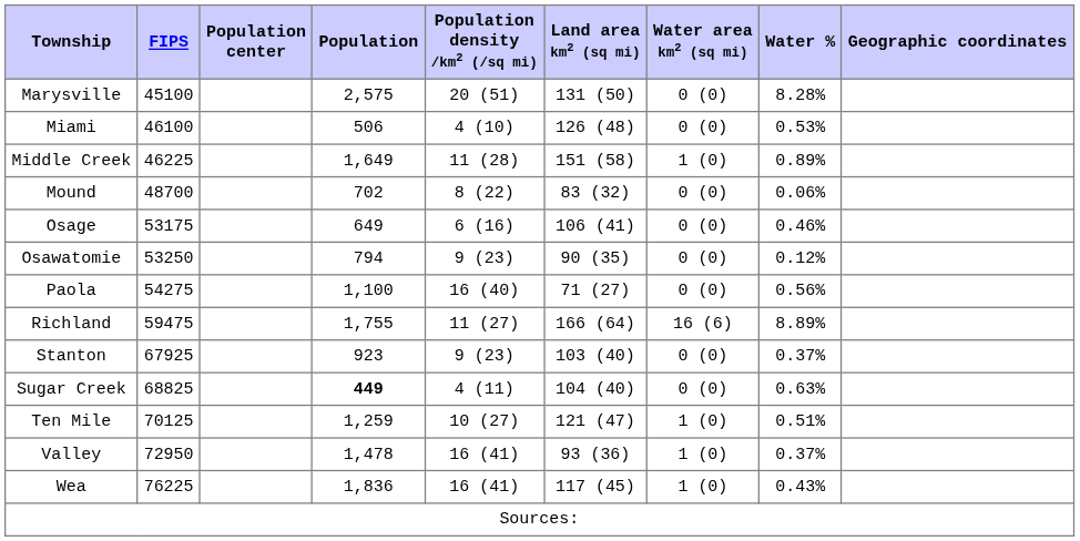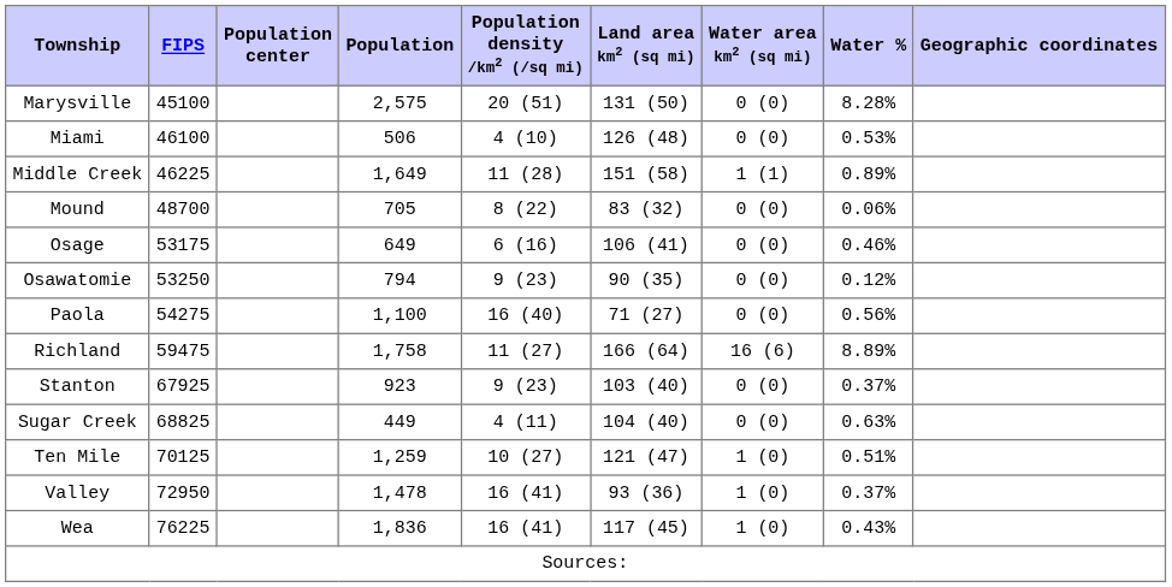Middle Creek | Water area km2 (sq mi): 1 (0) -> 1 (1)
Mound | Population: 702 -> 705
Richland | Population: 1,755 -> 1,758
Sugar Creek | Population: bold -> normal
